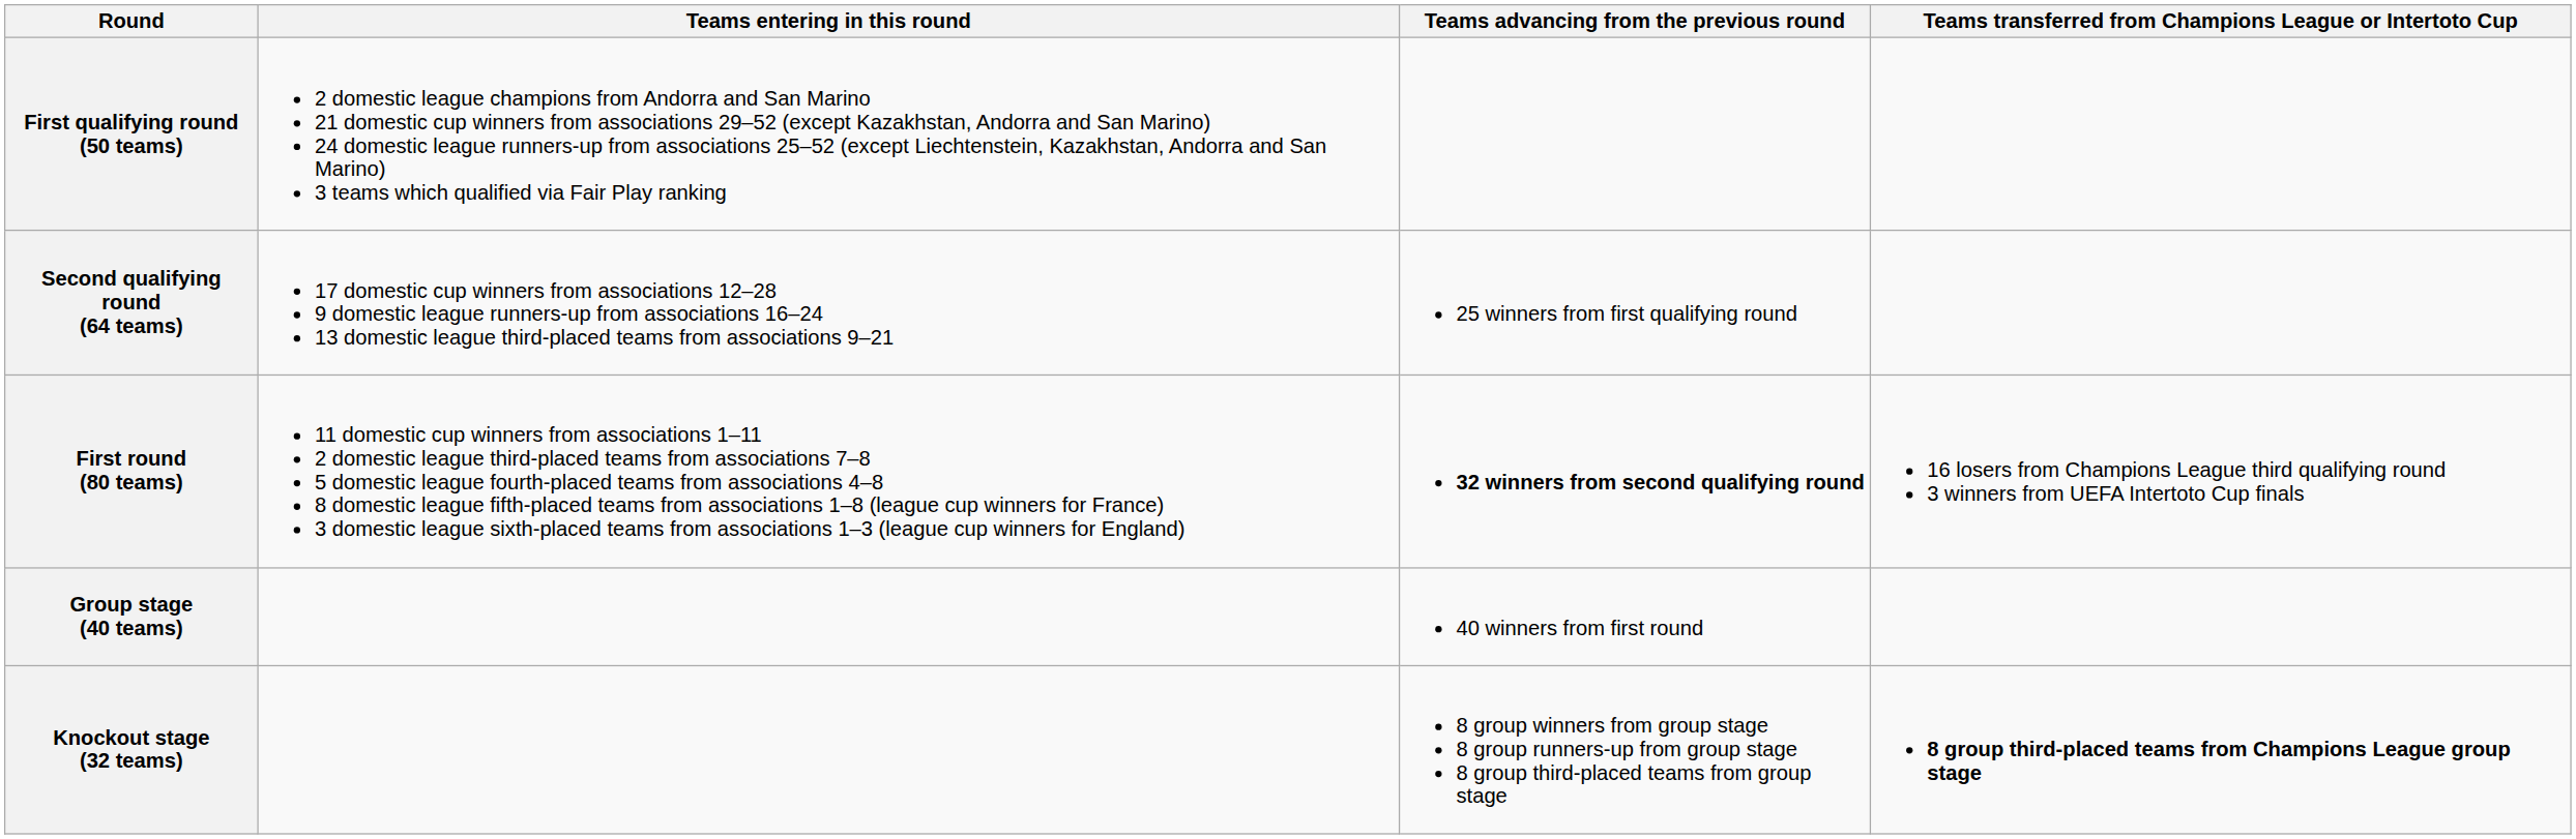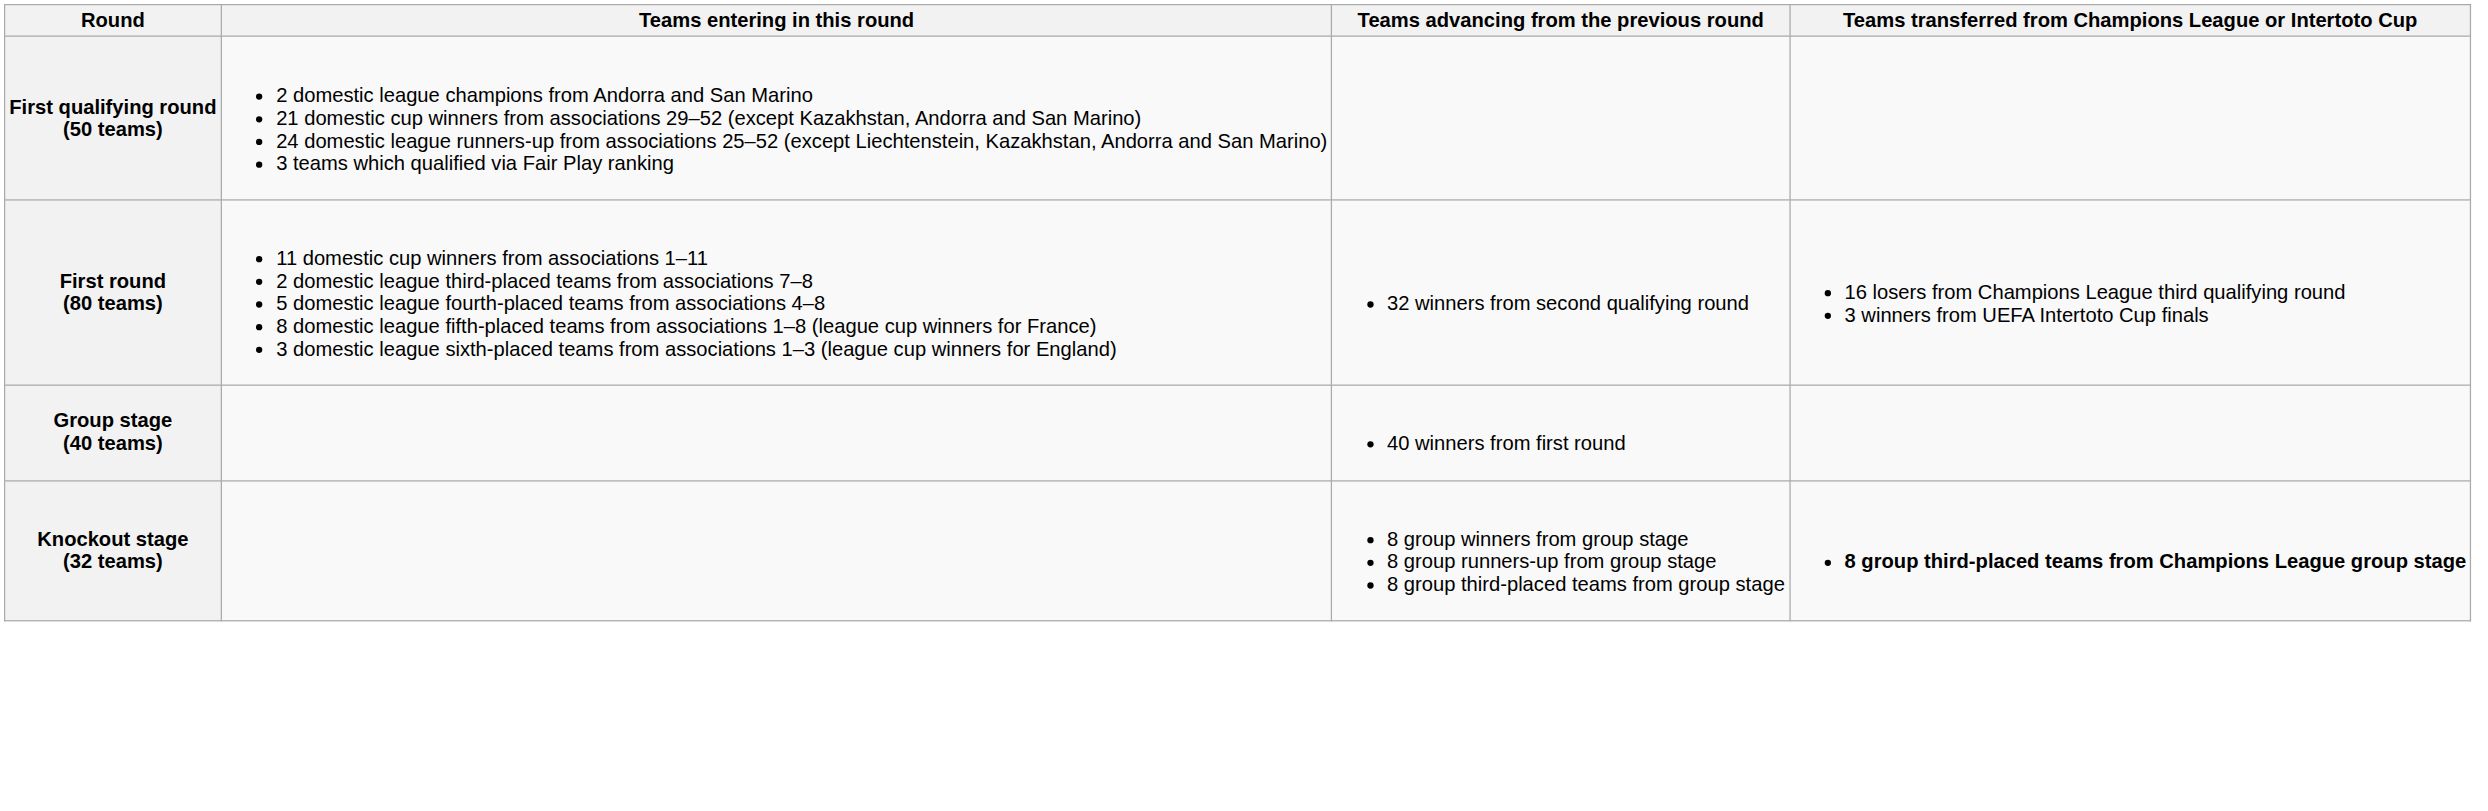- row: Second qualifying round (64 teams) | 17 domestic cup winners from associations 12–28 9 domestic league runners-up from associations 16–24 13 domestic league third-placed teams from associations 9–21 | 25 winners from first qualifying round
First round (80 teams) | Teams advancing from the previous round: bold -> normal
